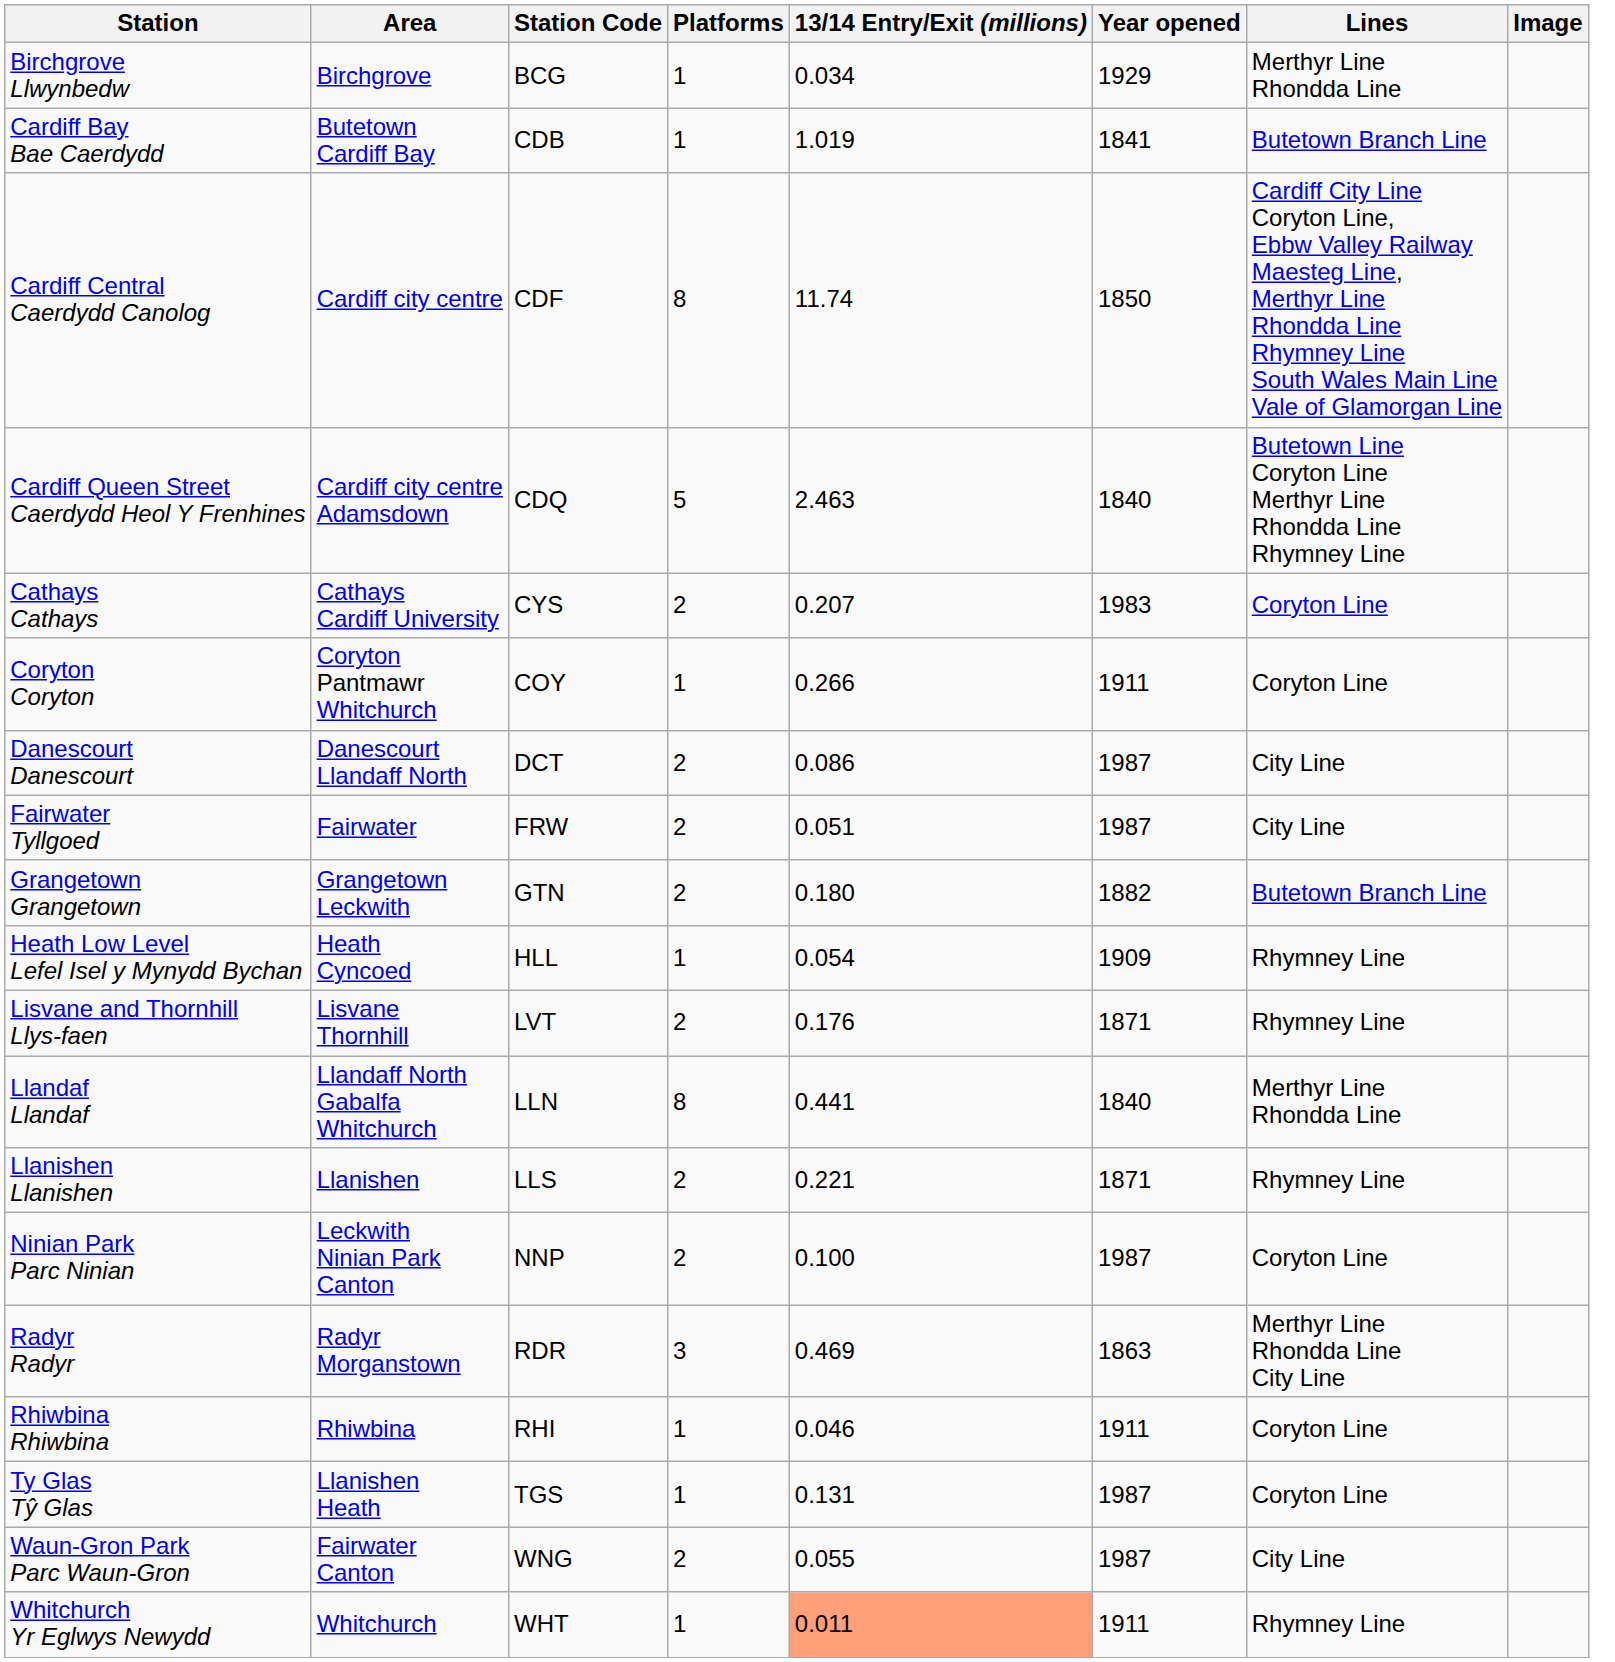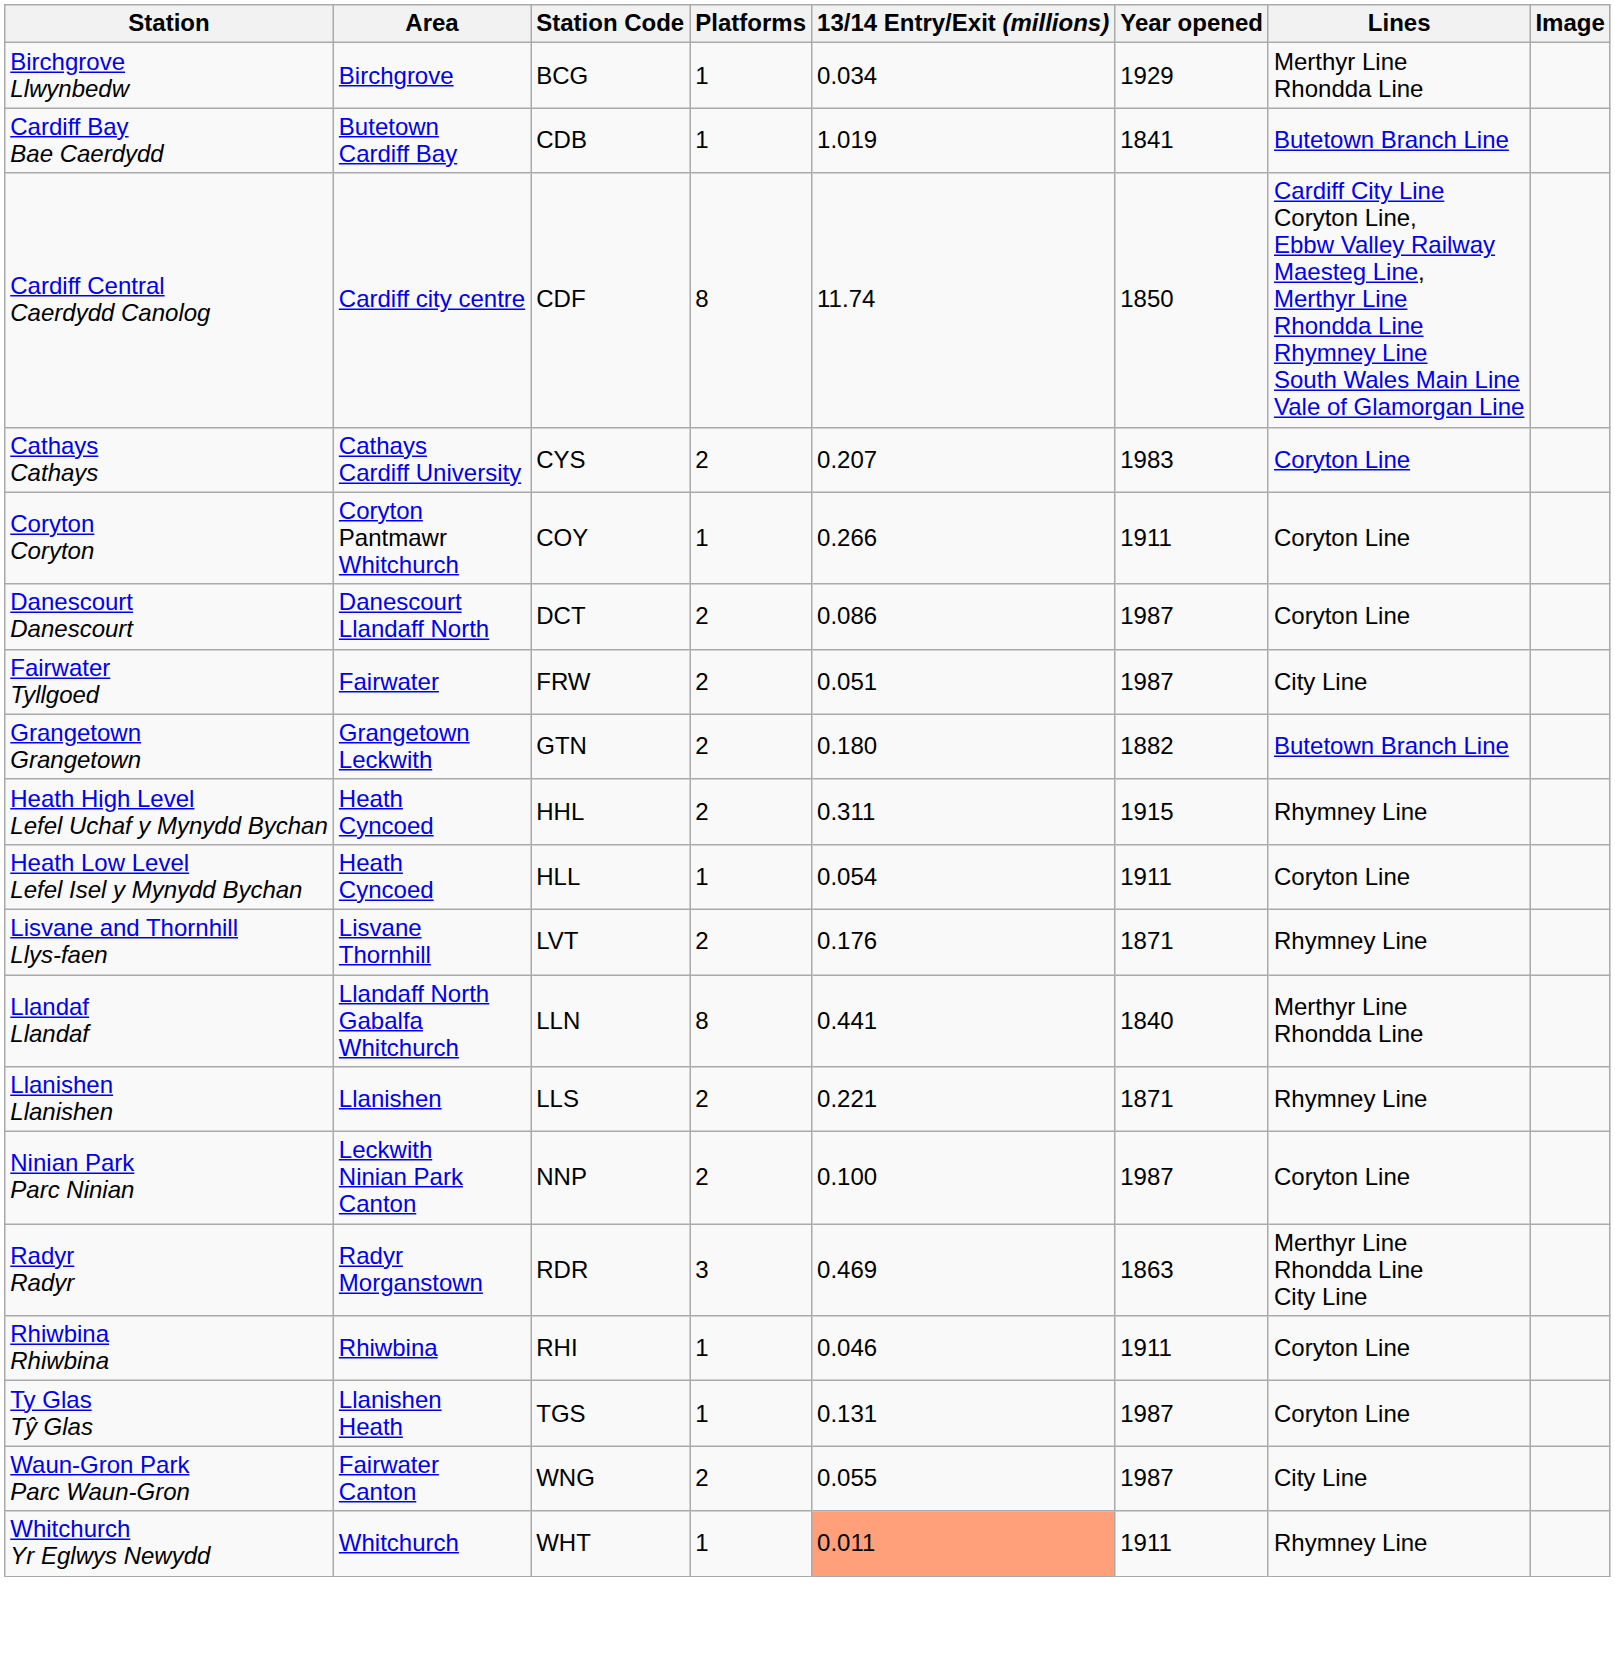- row: Cardiff Queen Street Caerdydd Heol Y Frenhines | Cardiff city centre Adamsdown | CDQ | 5 | 2.463 | 1840 | Butetown Line Coryton Line Merthyr Line Rhondda Line Rhymney Line
Danescourt Danescourt | Lines: City Line -> Coryton Line
+ row: Heath High Level Lefel Uchaf y Mynydd Bychan | Heath Cyncoed | HHL | 2 | 0.311 | 1915 | Rhymney Line
Heath Low Level Lefel Isel y Mynydd Bychan | Year opened: 1909 -> 1911
Heath Low Level Lefel Isel y Mynydd Bychan | Lines: Rhymney Line -> Coryton Line
